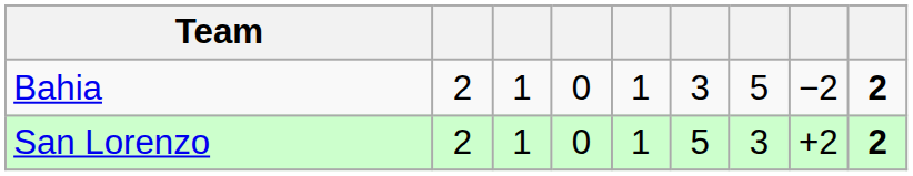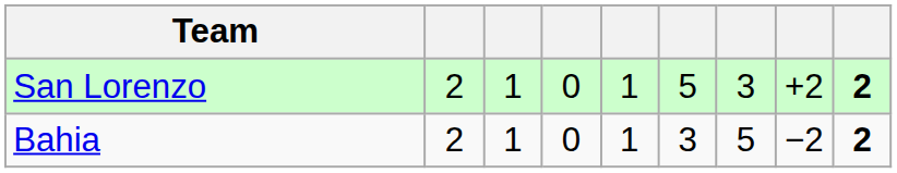rows swapped: San Lorenzo <-> Bahia
